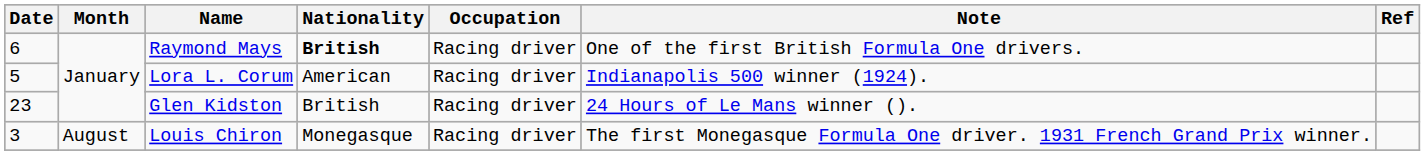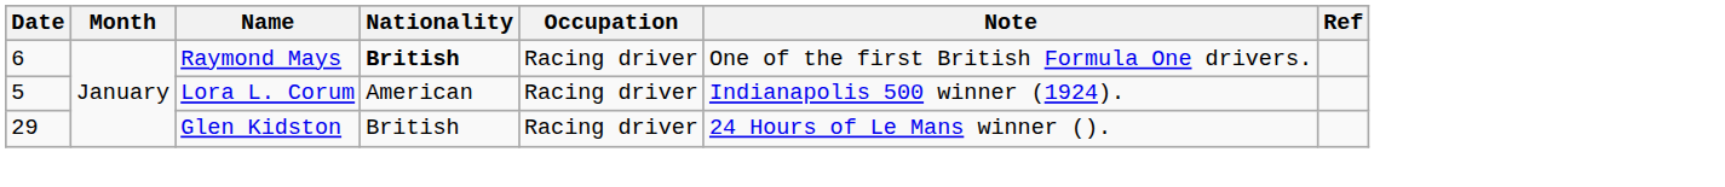Glen Kidston | Date: 23 -> 29
- row: 3 | August | Louis Chiron | Monegasque | Racing driver | The first Monegasque Formula One driver. 1931 French Grand Prix winner.
